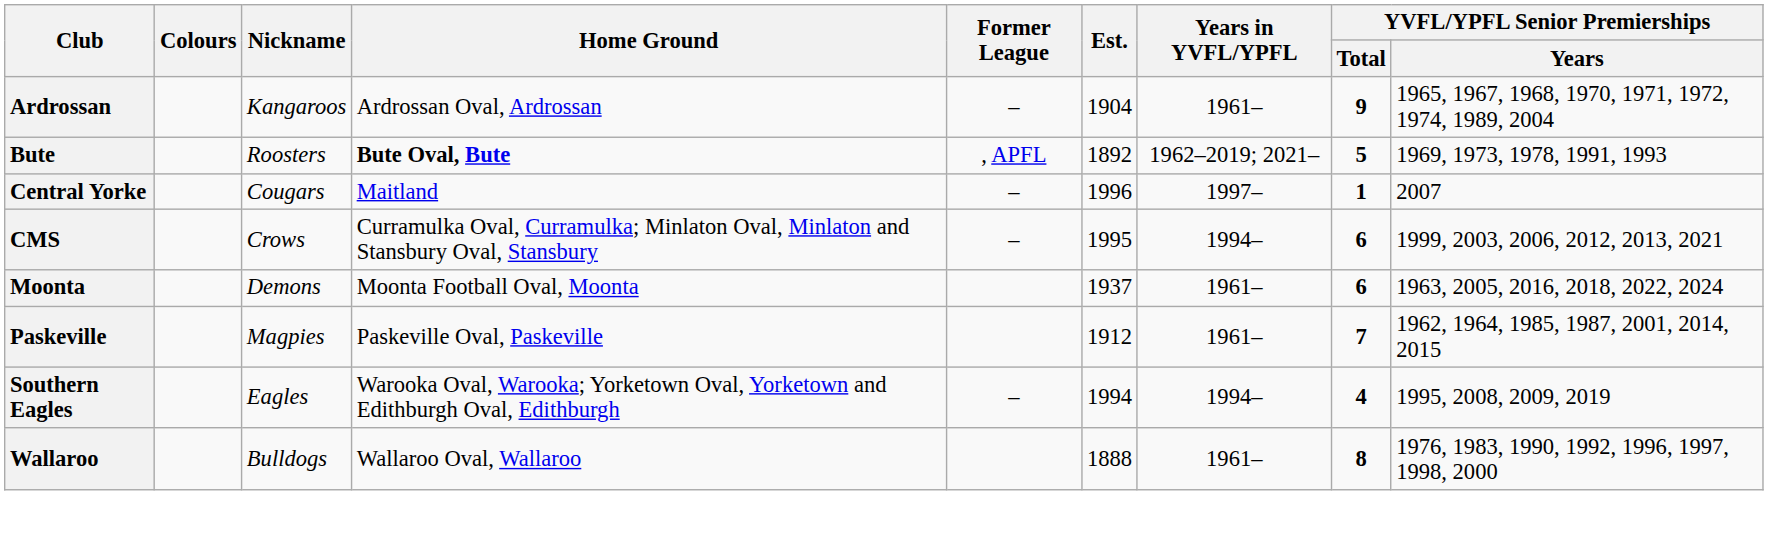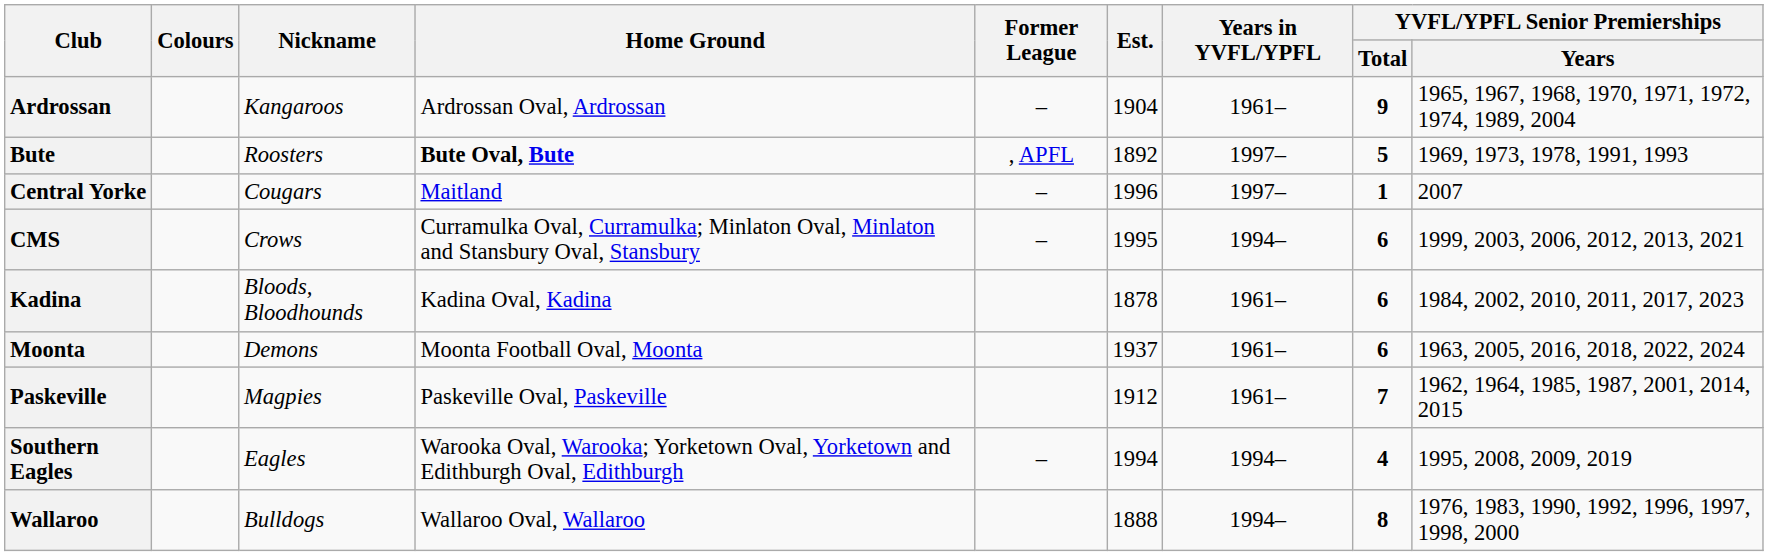Bute | Years in YVFL/YPFL: 1962–2019; 2021– -> 1997–
+ row: Kadina | Bloods, Bloodhounds | Kadina Oval, Kadina | 1878 | 1961– | 6 | 1984, 2002, 2010, 2011, 2017, 2023
Wallaroo | Years in YVFL/YPFL: 1961– -> 1994–
